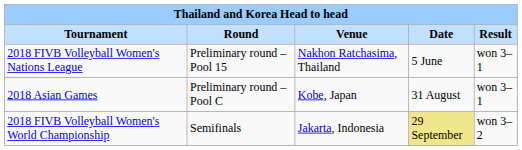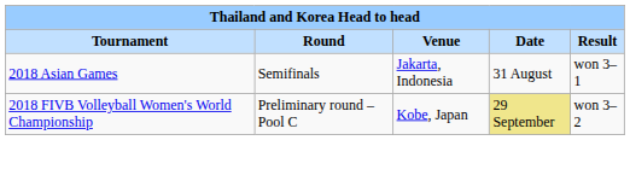- row: 2018 FIVB Volleyball Women's Nations League | Preliminary round – Pool 15 | Nakhon Ratchasima, Thailand | 5 June | won 3–1
2018 Asian Games | column 2: Preliminary round – Pool C -> Semifinals
2018 Asian Games | column 3: Kobe, Japan -> Jakarta, Indonesia
2018 FIVB Volleyball Women's World Championship | column 2: Semifinals -> Preliminary round – Pool C
2018 FIVB Volleyball Women's World Championship | column 3: Jakarta, Indonesia -> Kobe, Japan
